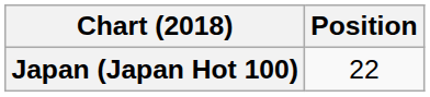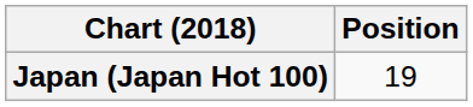Japan (Japan Hot 100) | Position: 22 -> 19
